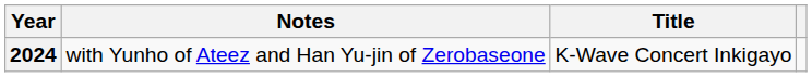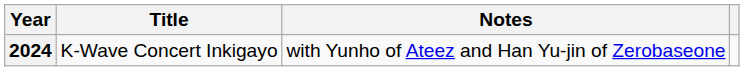columns swapped: Title <-> Notes
